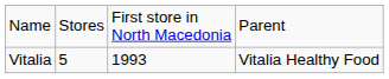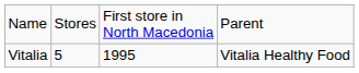Vitalia | column 3: 1993 -> 1995
